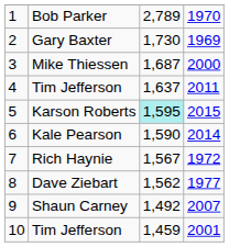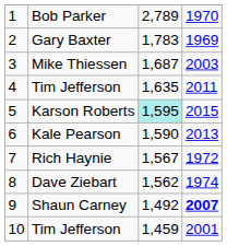Gary Baxter | column 3: 1,730 -> 1,783
Mike Thiessen | column 4: 2000 -> 2003
4 / Tim Jefferson | column 3: 1,637 -> 1,635
Kale Pearson | column 4: 2014 -> 2013
Dave Ziebart | column 4: 1977 -> 1974
Shaun Carney | column 4: normal -> bold
